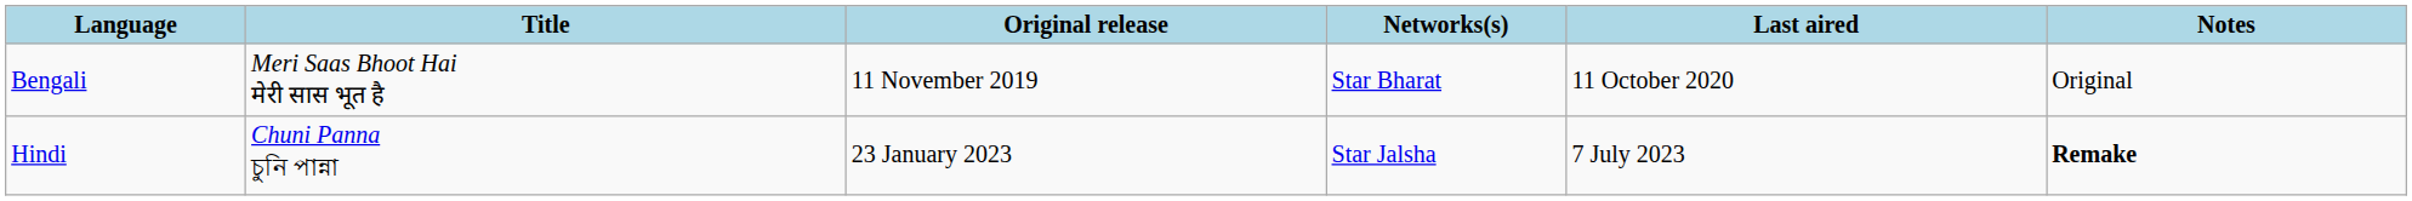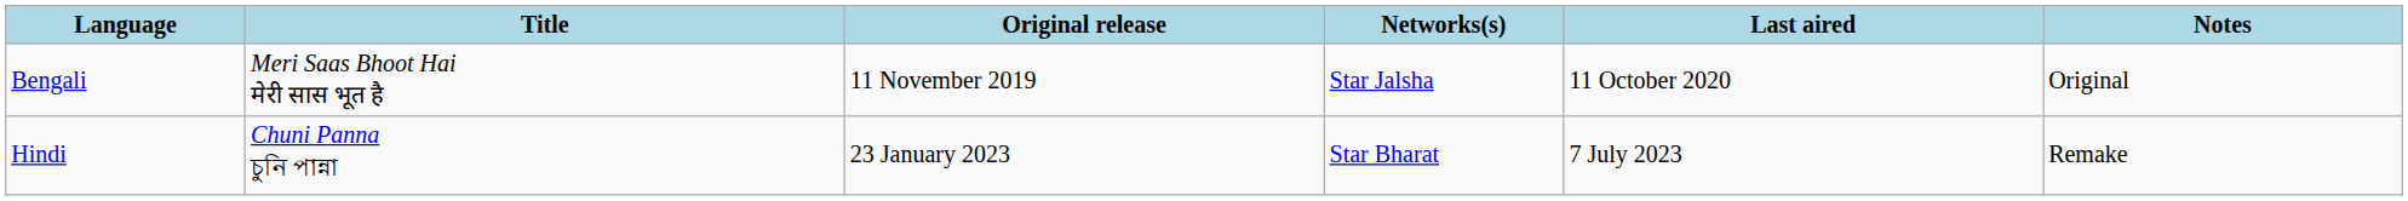Bengali | Networks(s): Star Bharat -> Star Jalsha
Hindi | Networks(s): Star Jalsha -> Star Bharat
Hindi | Notes: bold -> normal
